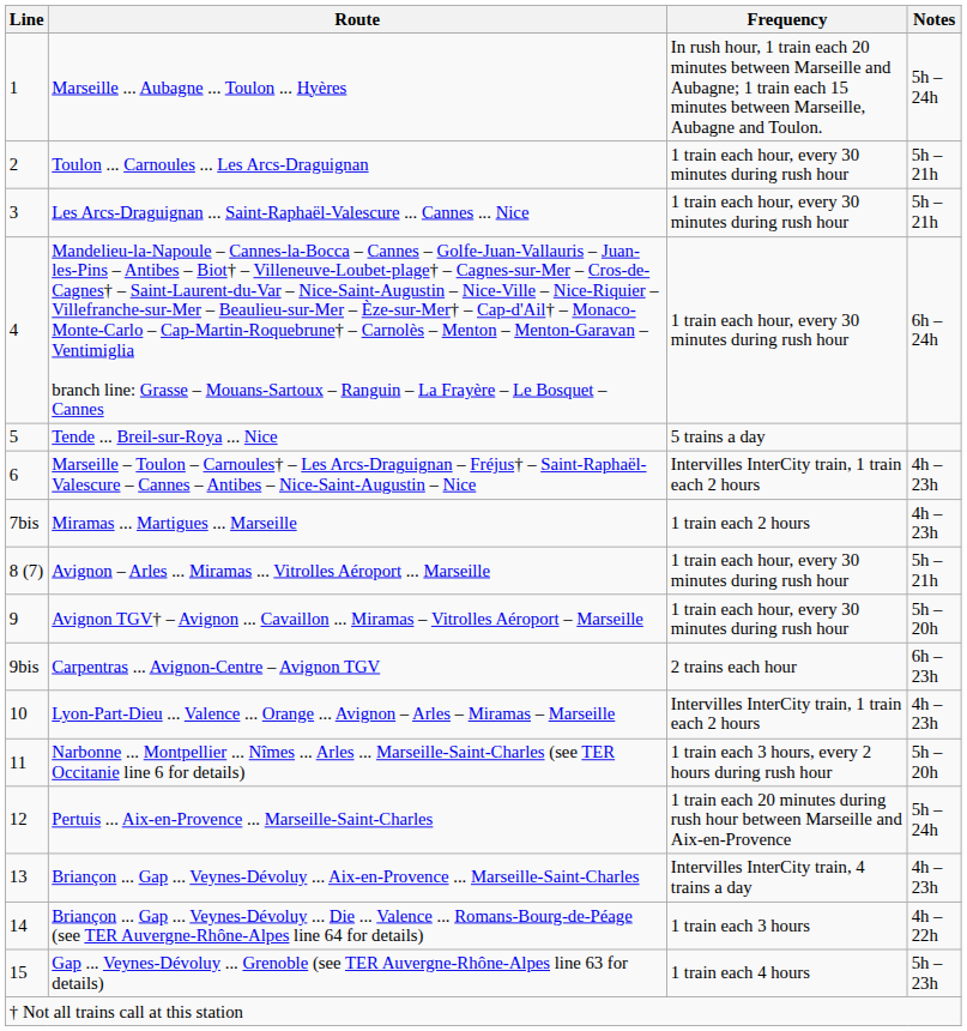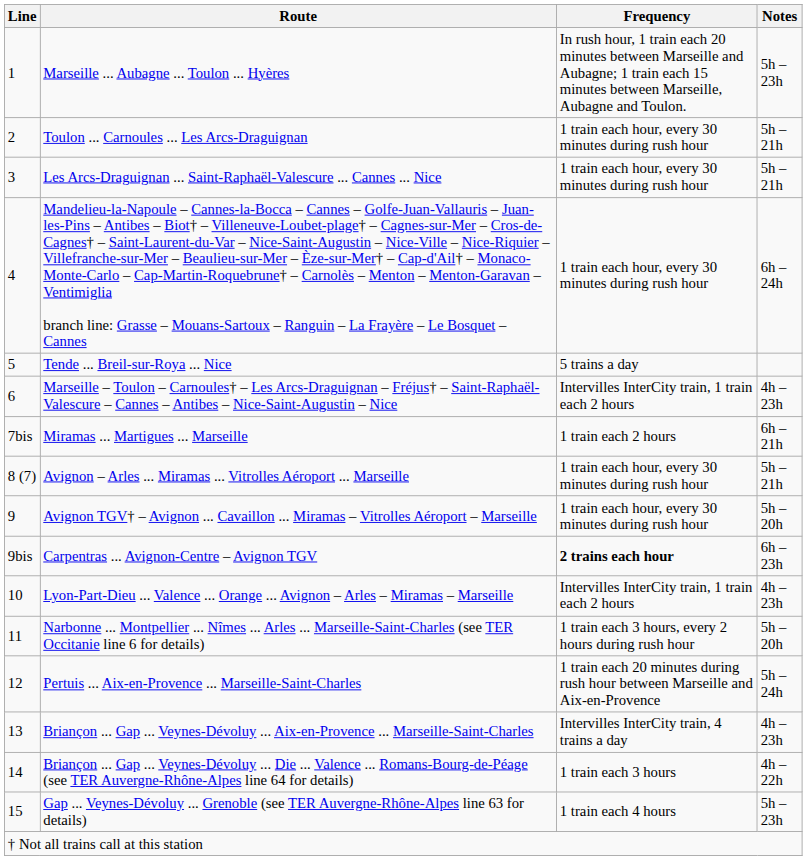Marseille ... Aubagne ... Toulon ... Hyères | Notes: 5h – 24h -> 5h – 23h
Miramas ... Martigues ... Marseille | Notes: 4h – 23h -> 6h – 21h
Carpentras ... Avignon-Centre – Avignon TGV | Frequency: normal -> bold
